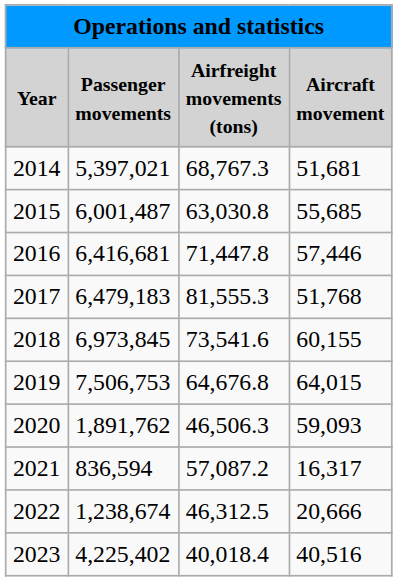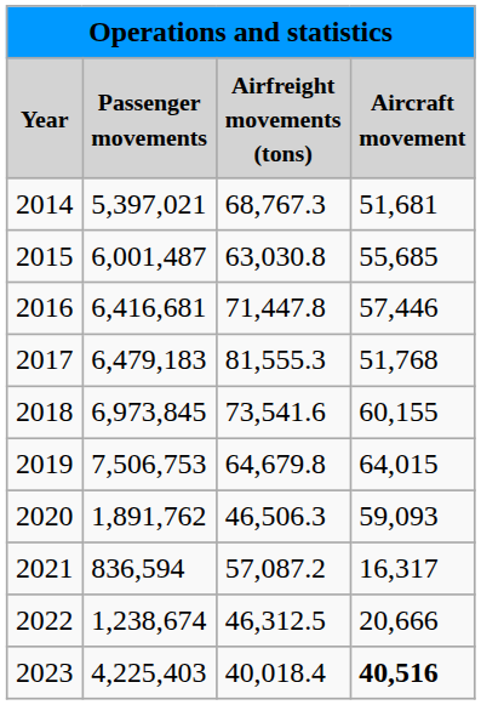2019 | Airfreight movements (tons): 64,676.8 -> 64,679.8
2023 | Passenger movements: 4,225,402 -> 4,225,403
2023 | Aircraft movement: normal -> bold
